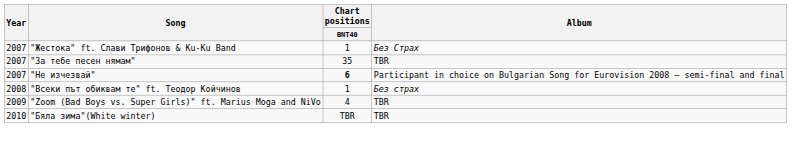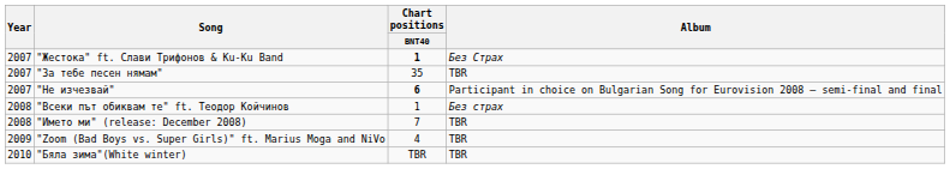"Жестока" ft. Слави Трифонов & Ku-Ku Band | Chart positions / BNT40: normal -> bold
+ row: 2008 | "Името ми" (release: December 2008) | 7 | TBR
